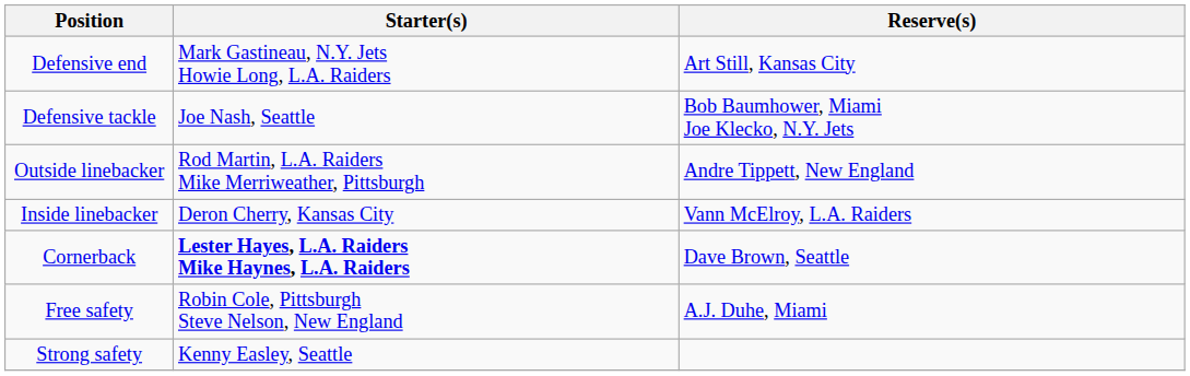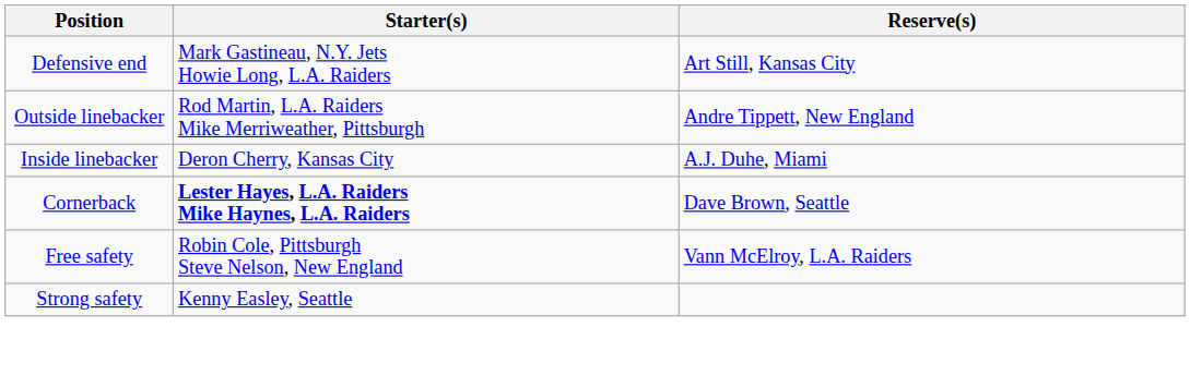- row: Defensive tackle | Joe Nash, Seattle | Bob Baumhower, Miami Joe Klecko, N.Y. Jets
Inside linebacker | Reserve(s): Vann McElroy, L.A. Raiders -> A.J. Duhe, Miami
Free safety | Reserve(s): A.J. Duhe, Miami -> Vann McElroy, L.A. Raiders
